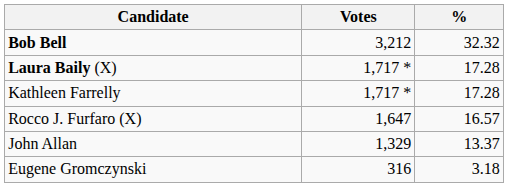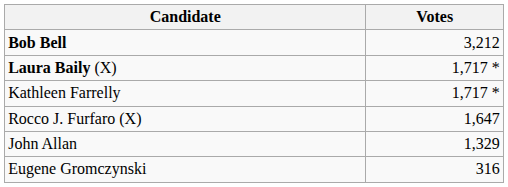- column: % | 32.32 | 17.28 | 17.28 | 16.57 | 13.37 | 3.18
